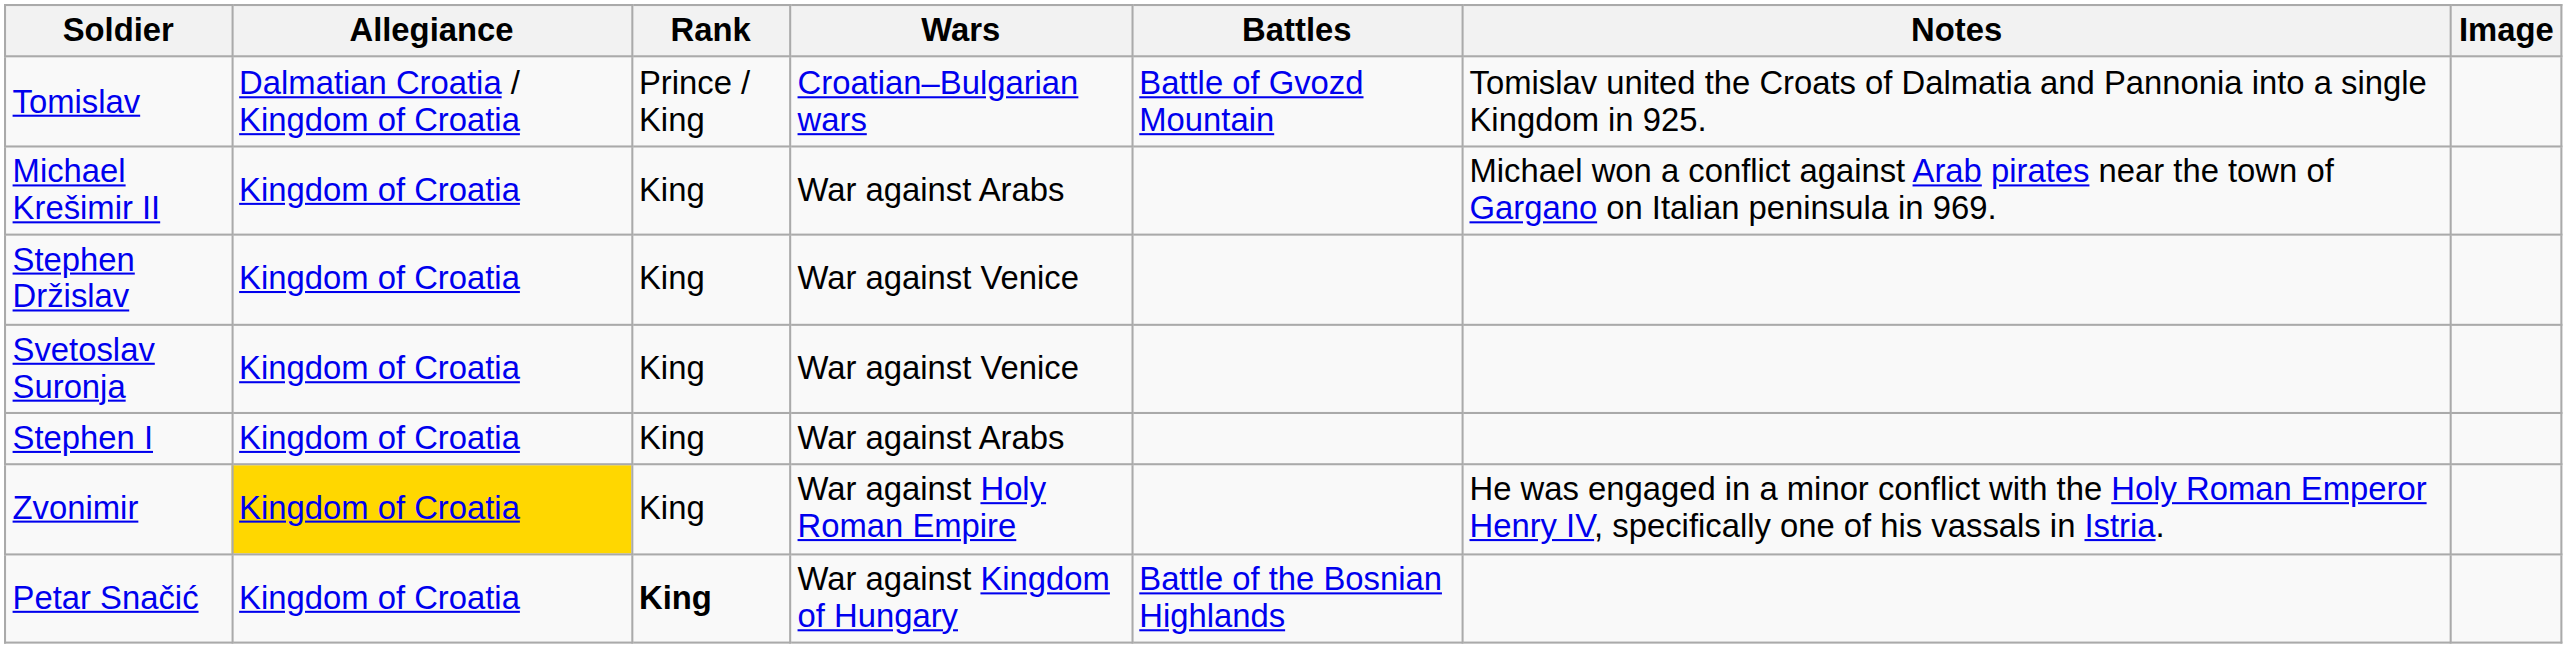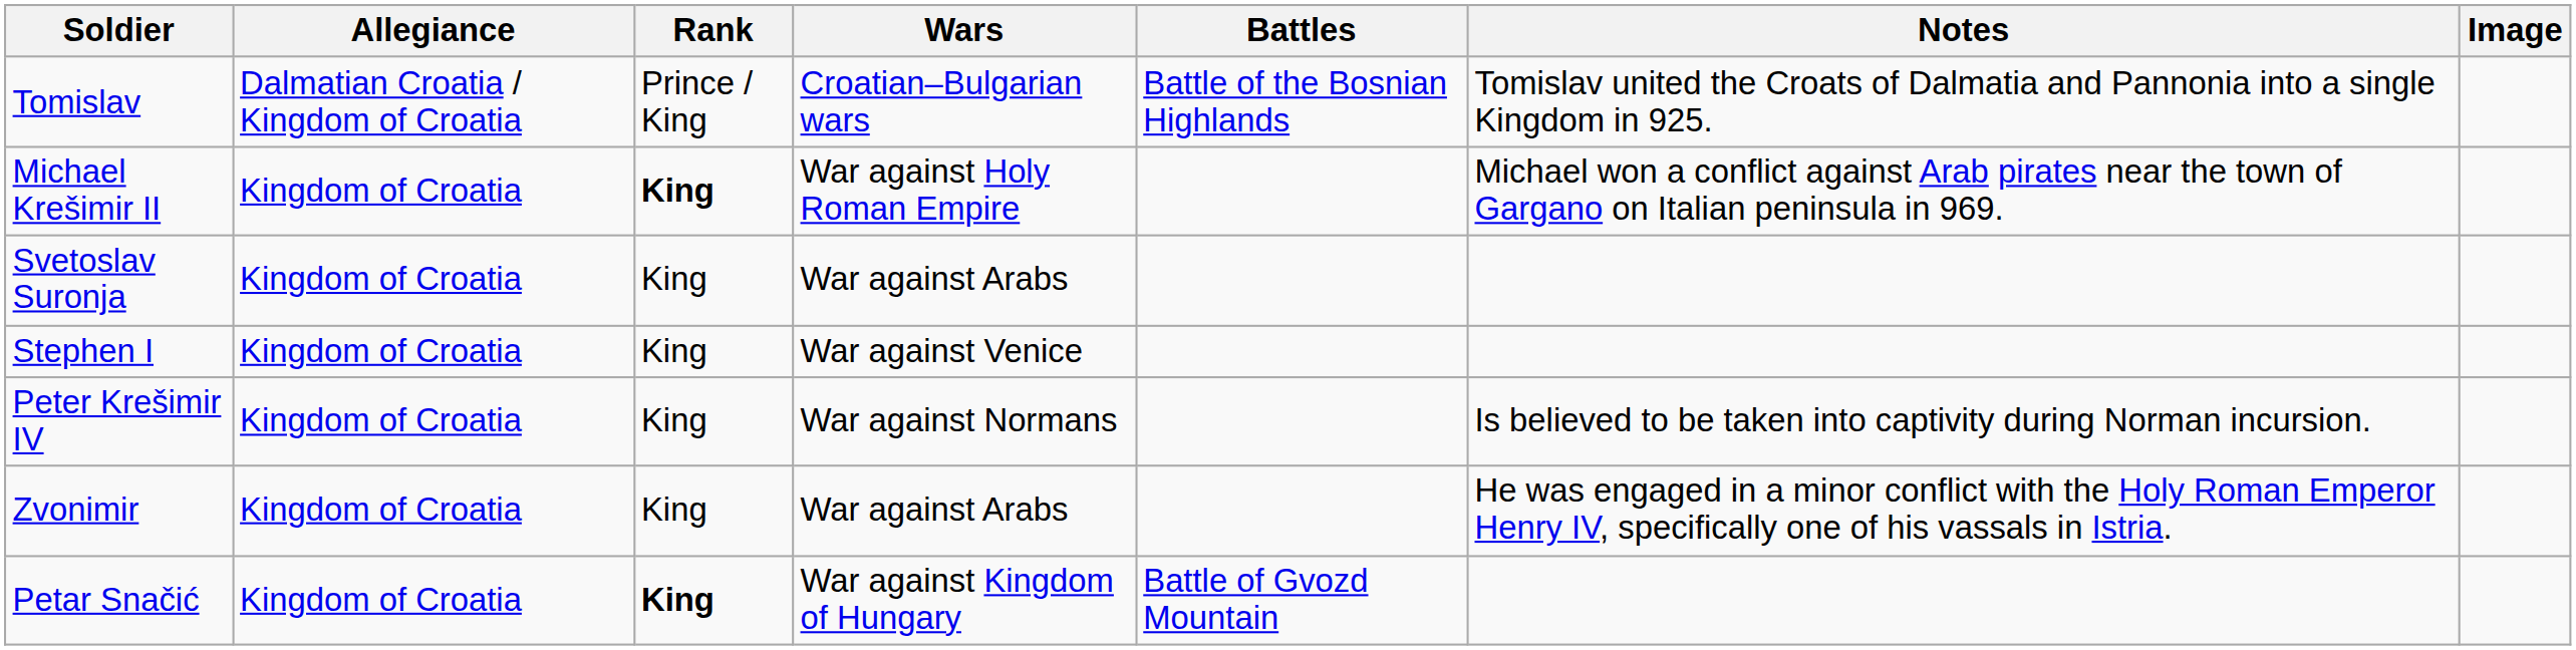Tomislav | Battles: Battle of Gvozd Mountain -> Battle of the Bosnian Highlands
Michael Krešimir II | Rank: normal -> bold
Michael Krešimir II | Wars: War against Arabs -> War against Holy Roman Empire
- row: Stephen Držislav | Kingdom of Croatia | King | War against Venice
Svetoslav Suronja | Wars: War against Venice -> War against Arabs
Stephen I | Wars: War against Arabs -> War against Venice
+ row: Peter Krešimir IV | Kingdom of Croatia | King | War against Normans | Is believed to be taken into captivity during Norman incursion.
Zvonimir | Allegiance: gold background -> no background
Zvonimir | Wars: War against Holy Roman Empire -> War against Arabs
Petar Snačić | Battles: Battle of the Bosnian Highlands -> Battle of Gvozd Mountain
